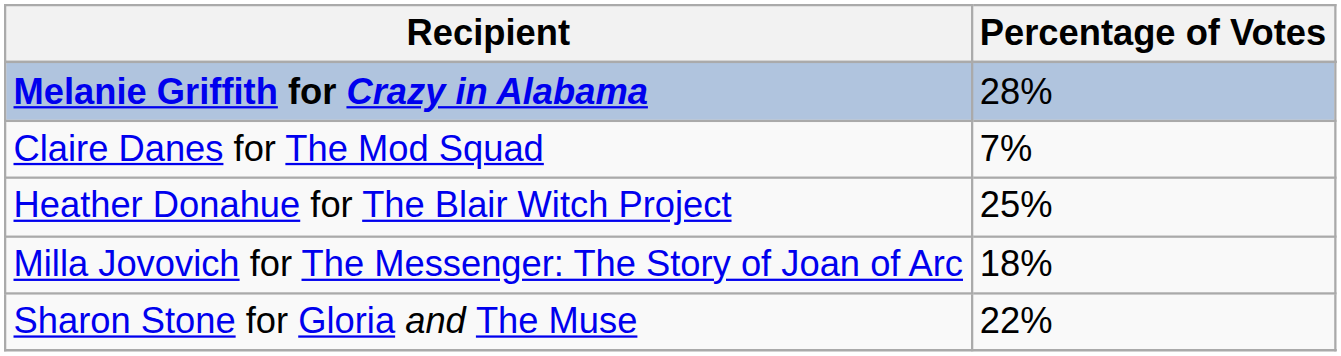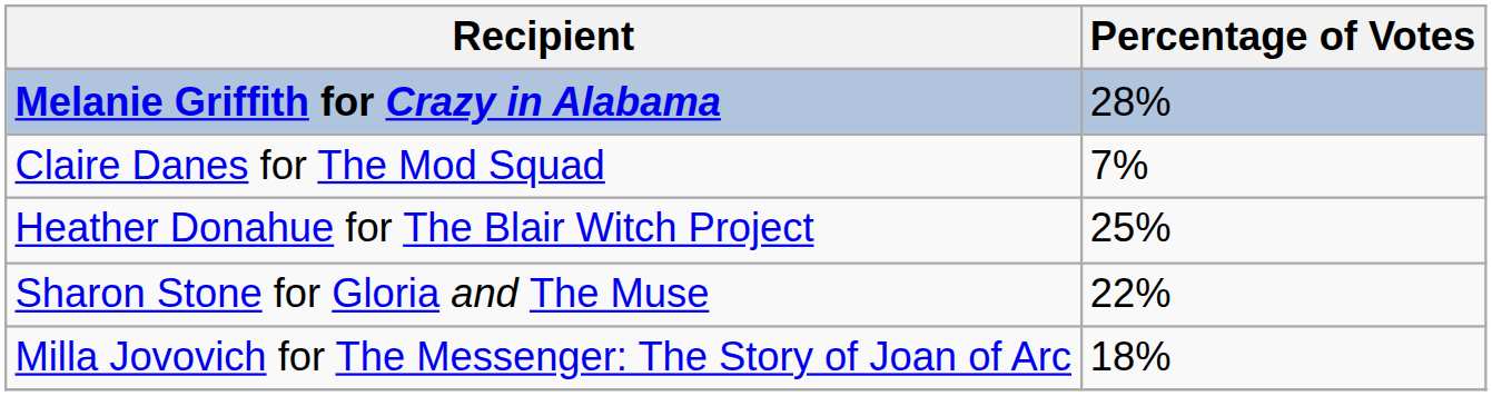rows swapped: Milla Jovovich for The Messenger: The Story of Joan of Arc <-> Sharon Stone for Gloria and The Muse
